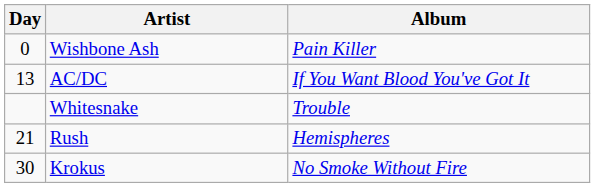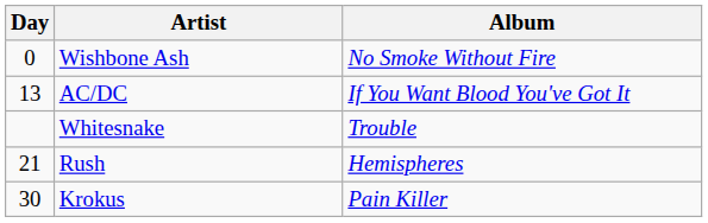Wishbone Ash | Album: Pain Killer -> No Smoke Without Fire
Krokus | Album: No Smoke Without Fire -> Pain Killer
